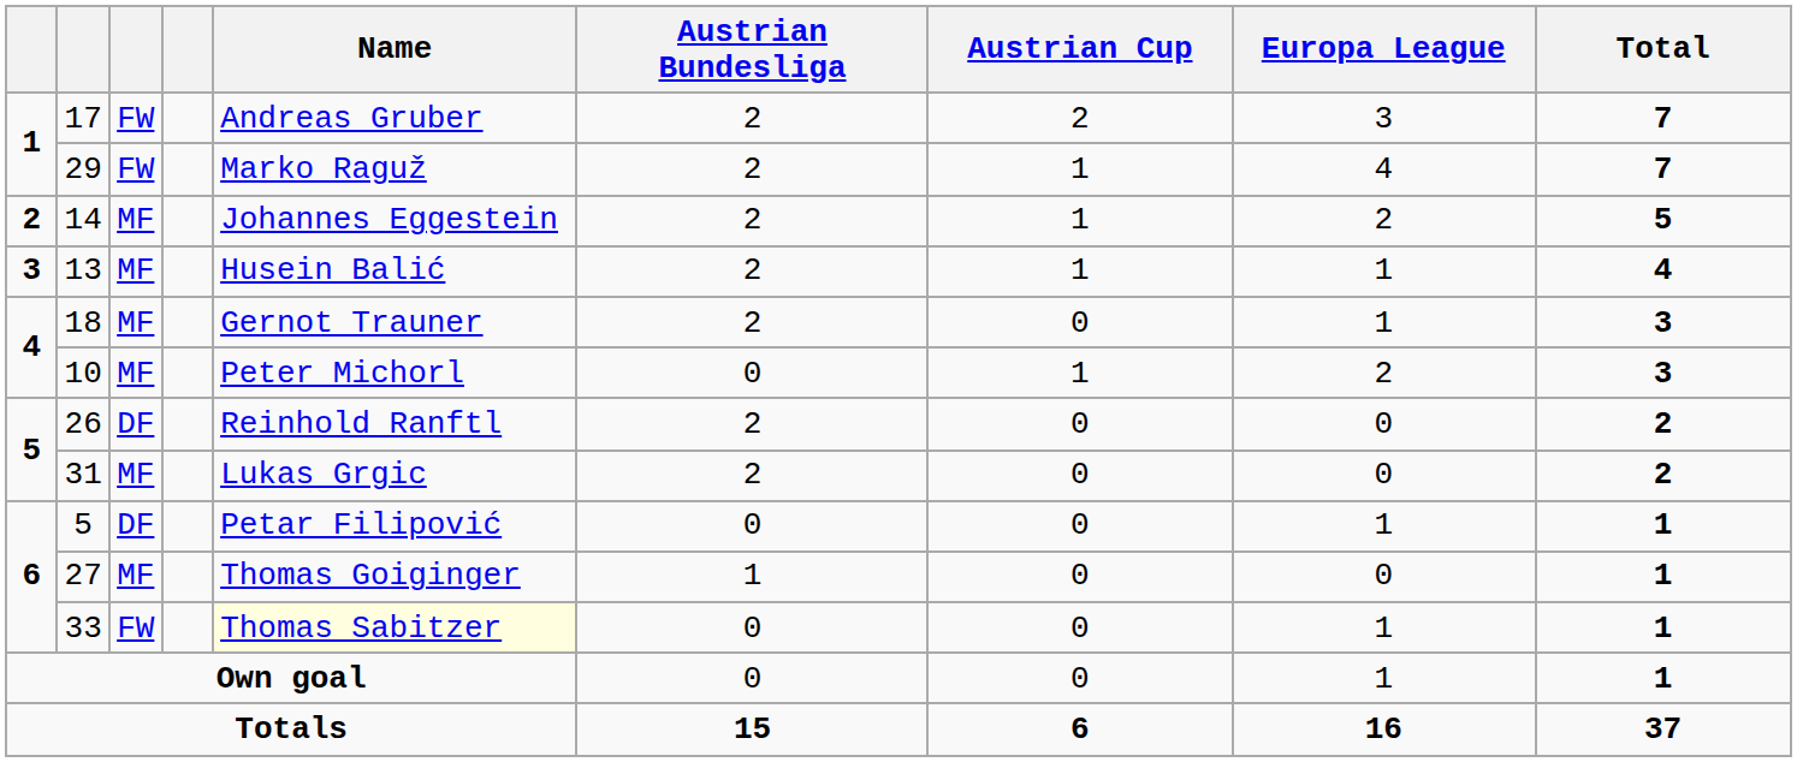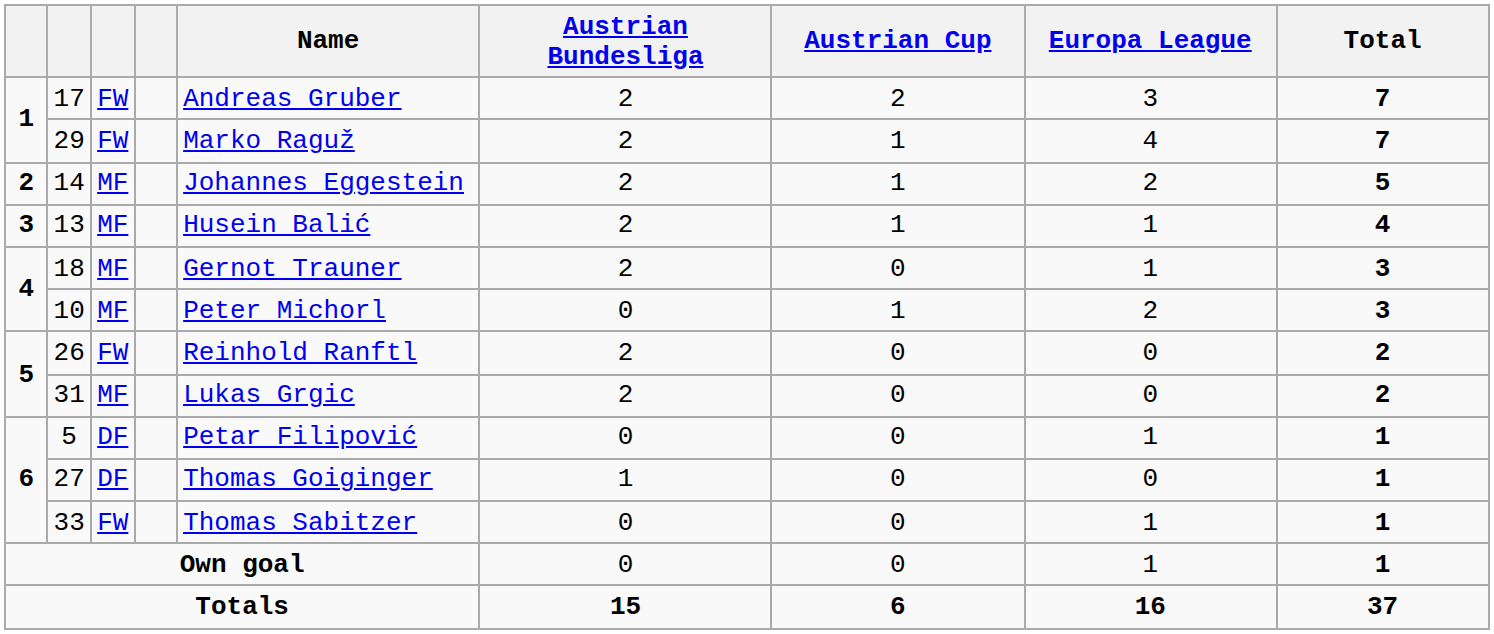26 | column 3: DF -> FW
27 | column 3: MF -> DF
33 | Name: lightyellow background -> no background
